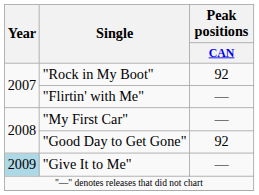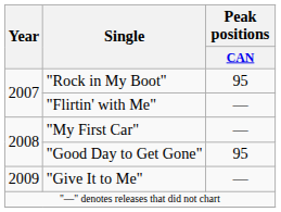"Rock in My Boot" | Peak positions / CAN: 92 -> 95
"Good Day to Get Gone" | Peak positions / CAN: 92 -> 95
"Give It to Me" | Year: lightblue background -> no background
